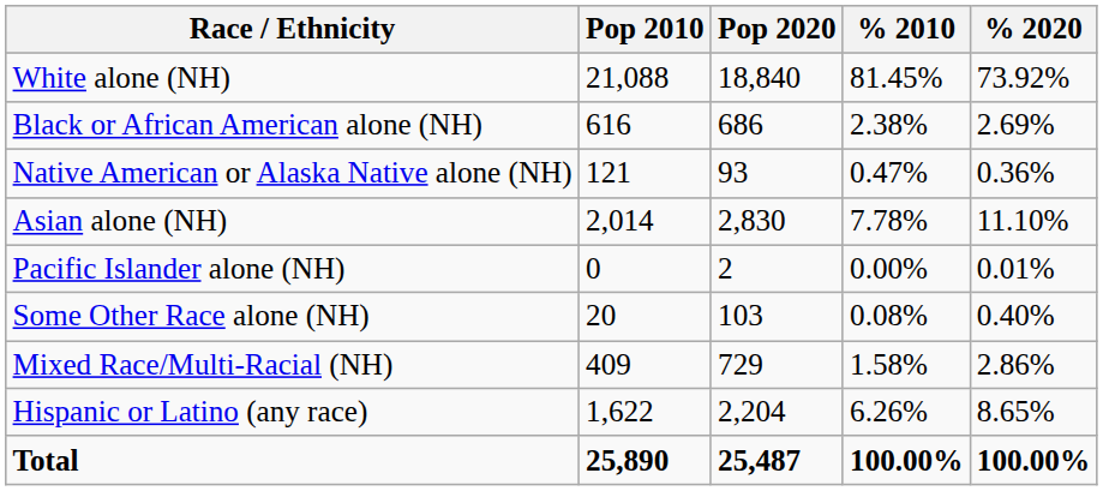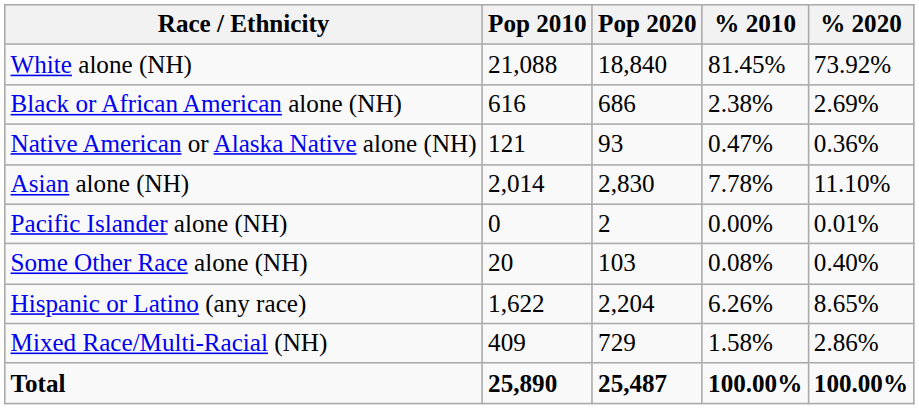rows swapped: Mixed Race/Multi-Racial (NH) <-> Hispanic or Latino (any race)
